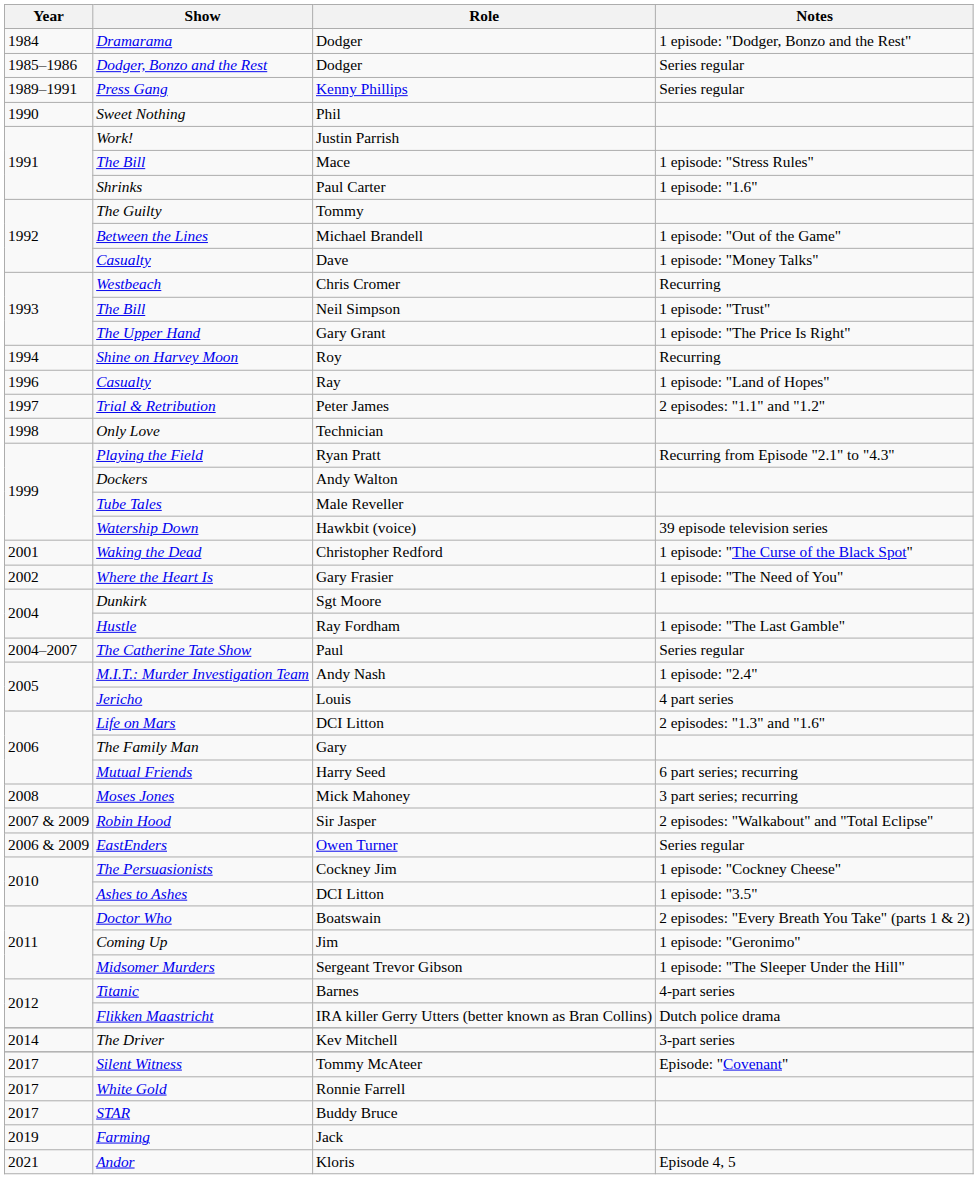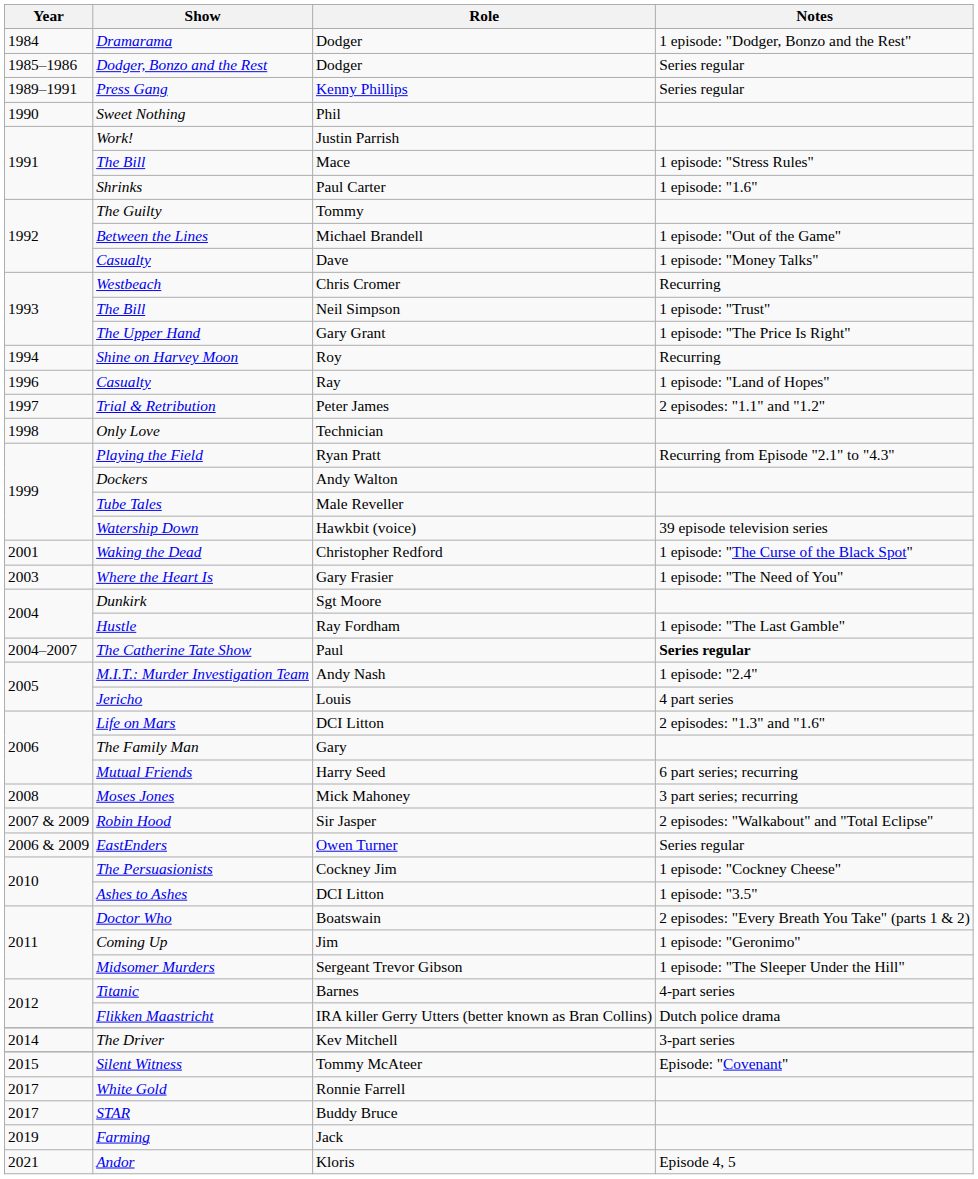Where the Heart Is | Year: 2002 -> 2003
The Catherine Tate Show | Notes: normal -> bold
Silent Witness | Year: 2017 -> 2015
